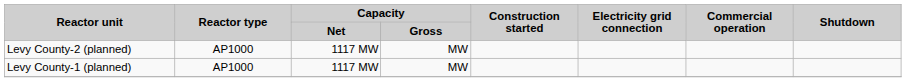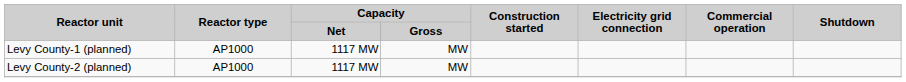rows swapped: Levy County-1 (planned) <-> Levy County-2 (planned)
